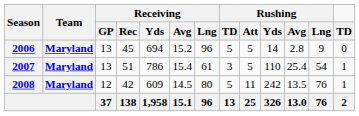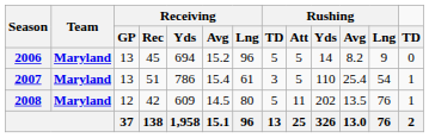2006 | Rushing / Avg: 2.8 -> 8.2
2008 | Rushing / Yds: 242 -> 202
